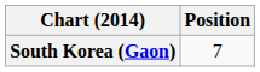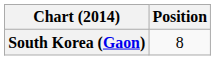South Korea (Gaon) | Position: 7 -> 8
